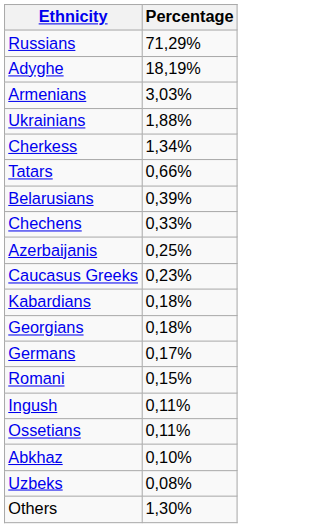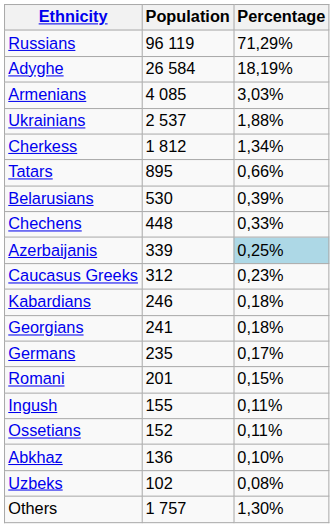+ column: Population | 96 119 | 26 584 | 4 085 | 2 537 | 1 812 | 895 | 530 | 448 | 339 | 312 | 246 | 241 | 235 | 201 | 155 | 152 | 136 | 102 | 1 757
Azerbaijanis | Percentage: no background -> lightblue background
